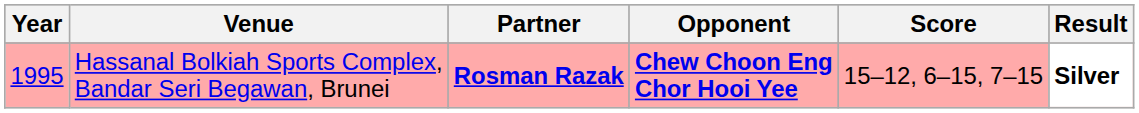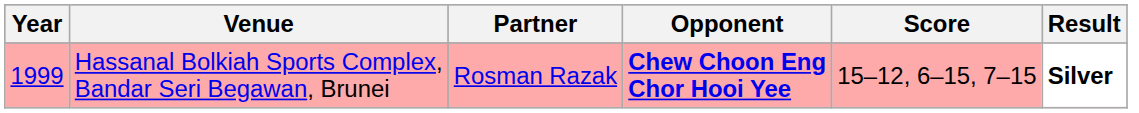Hassanal Bolkiah Sports Complex, Bandar Seri Begawan, Brunei | Year: 1995 -> 1999
Hassanal Bolkiah Sports Complex, Bandar Seri Begawan, Brunei | Partner: bold -> normal
